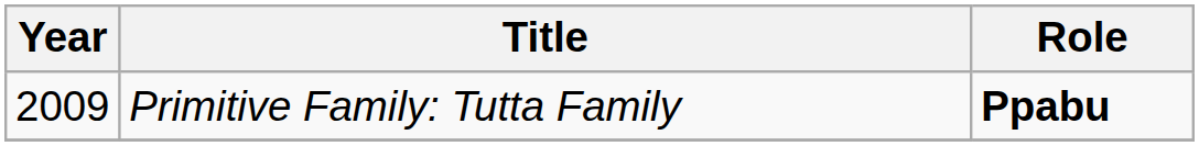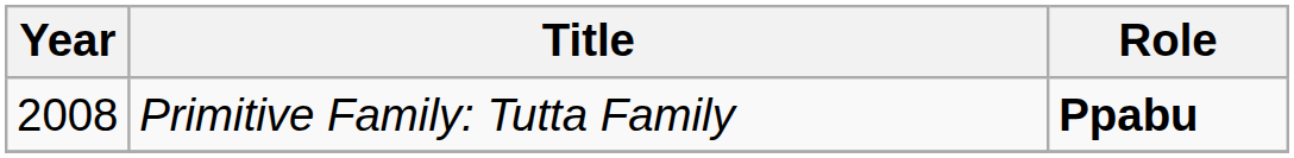Primitive Family: Tutta Family | Year: 2009 -> 2008
